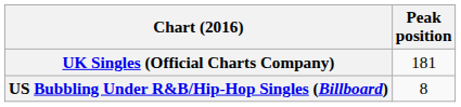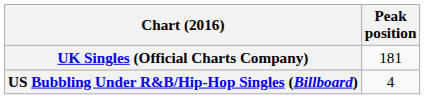US Bubbling Under R&B/Hip-Hop Singles (Billboard) | Peak position: 8 -> 4
